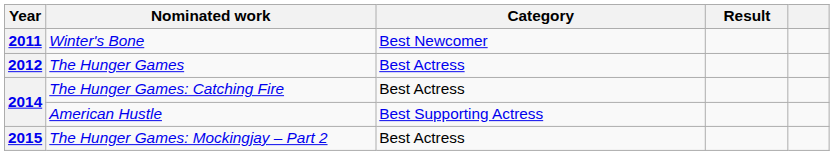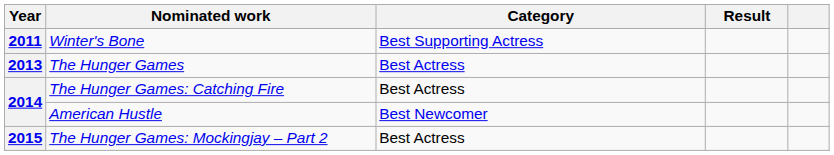Winter's Bone | Category: Best Newcomer -> Best Supporting Actress
The Hunger Games | Year: 2012 -> 2013
American Hustle | Category: Best Supporting Actress -> Best Newcomer
